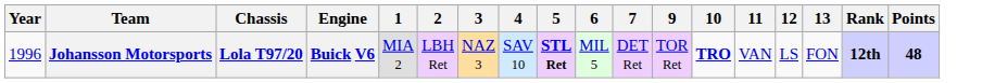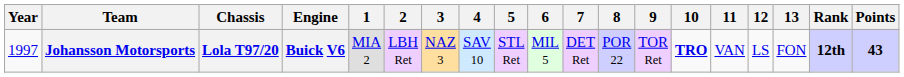+ column: 8 | POR 22
Johansson Motorsports | Year: 1996 -> 1997
Johansson Motorsports | 5: bold -> normal
Johansson Motorsports | Points: 48 -> 43
